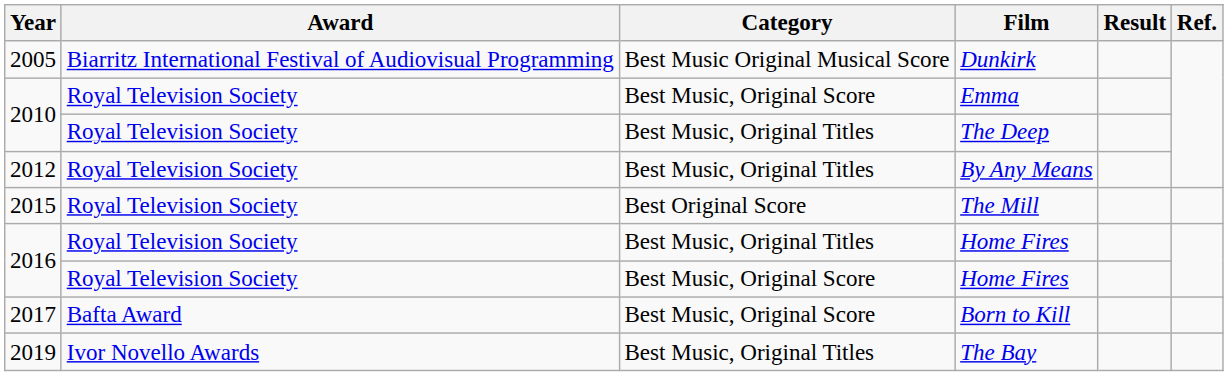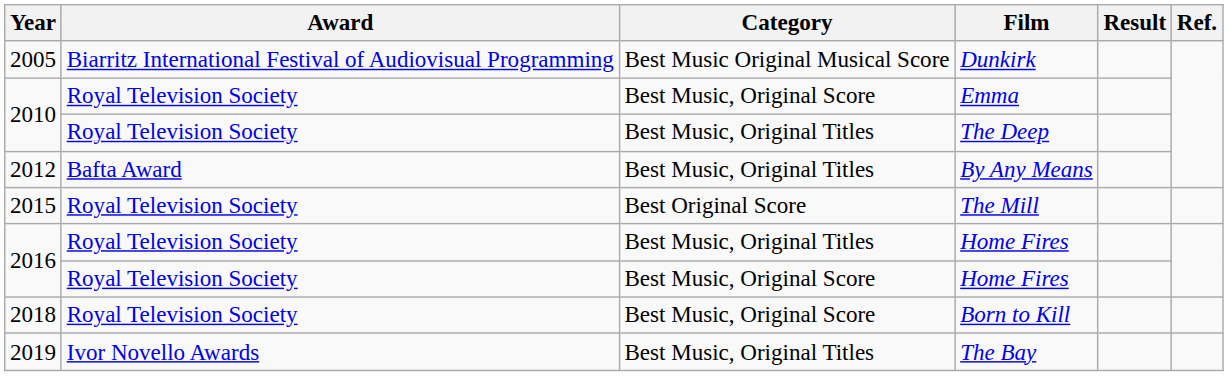By Any Means | Award: Royal Television Society -> Bafta Award
Born to Kill | Year: 2017 -> 2018
Born to Kill | Award: Bafta Award -> Royal Television Society
